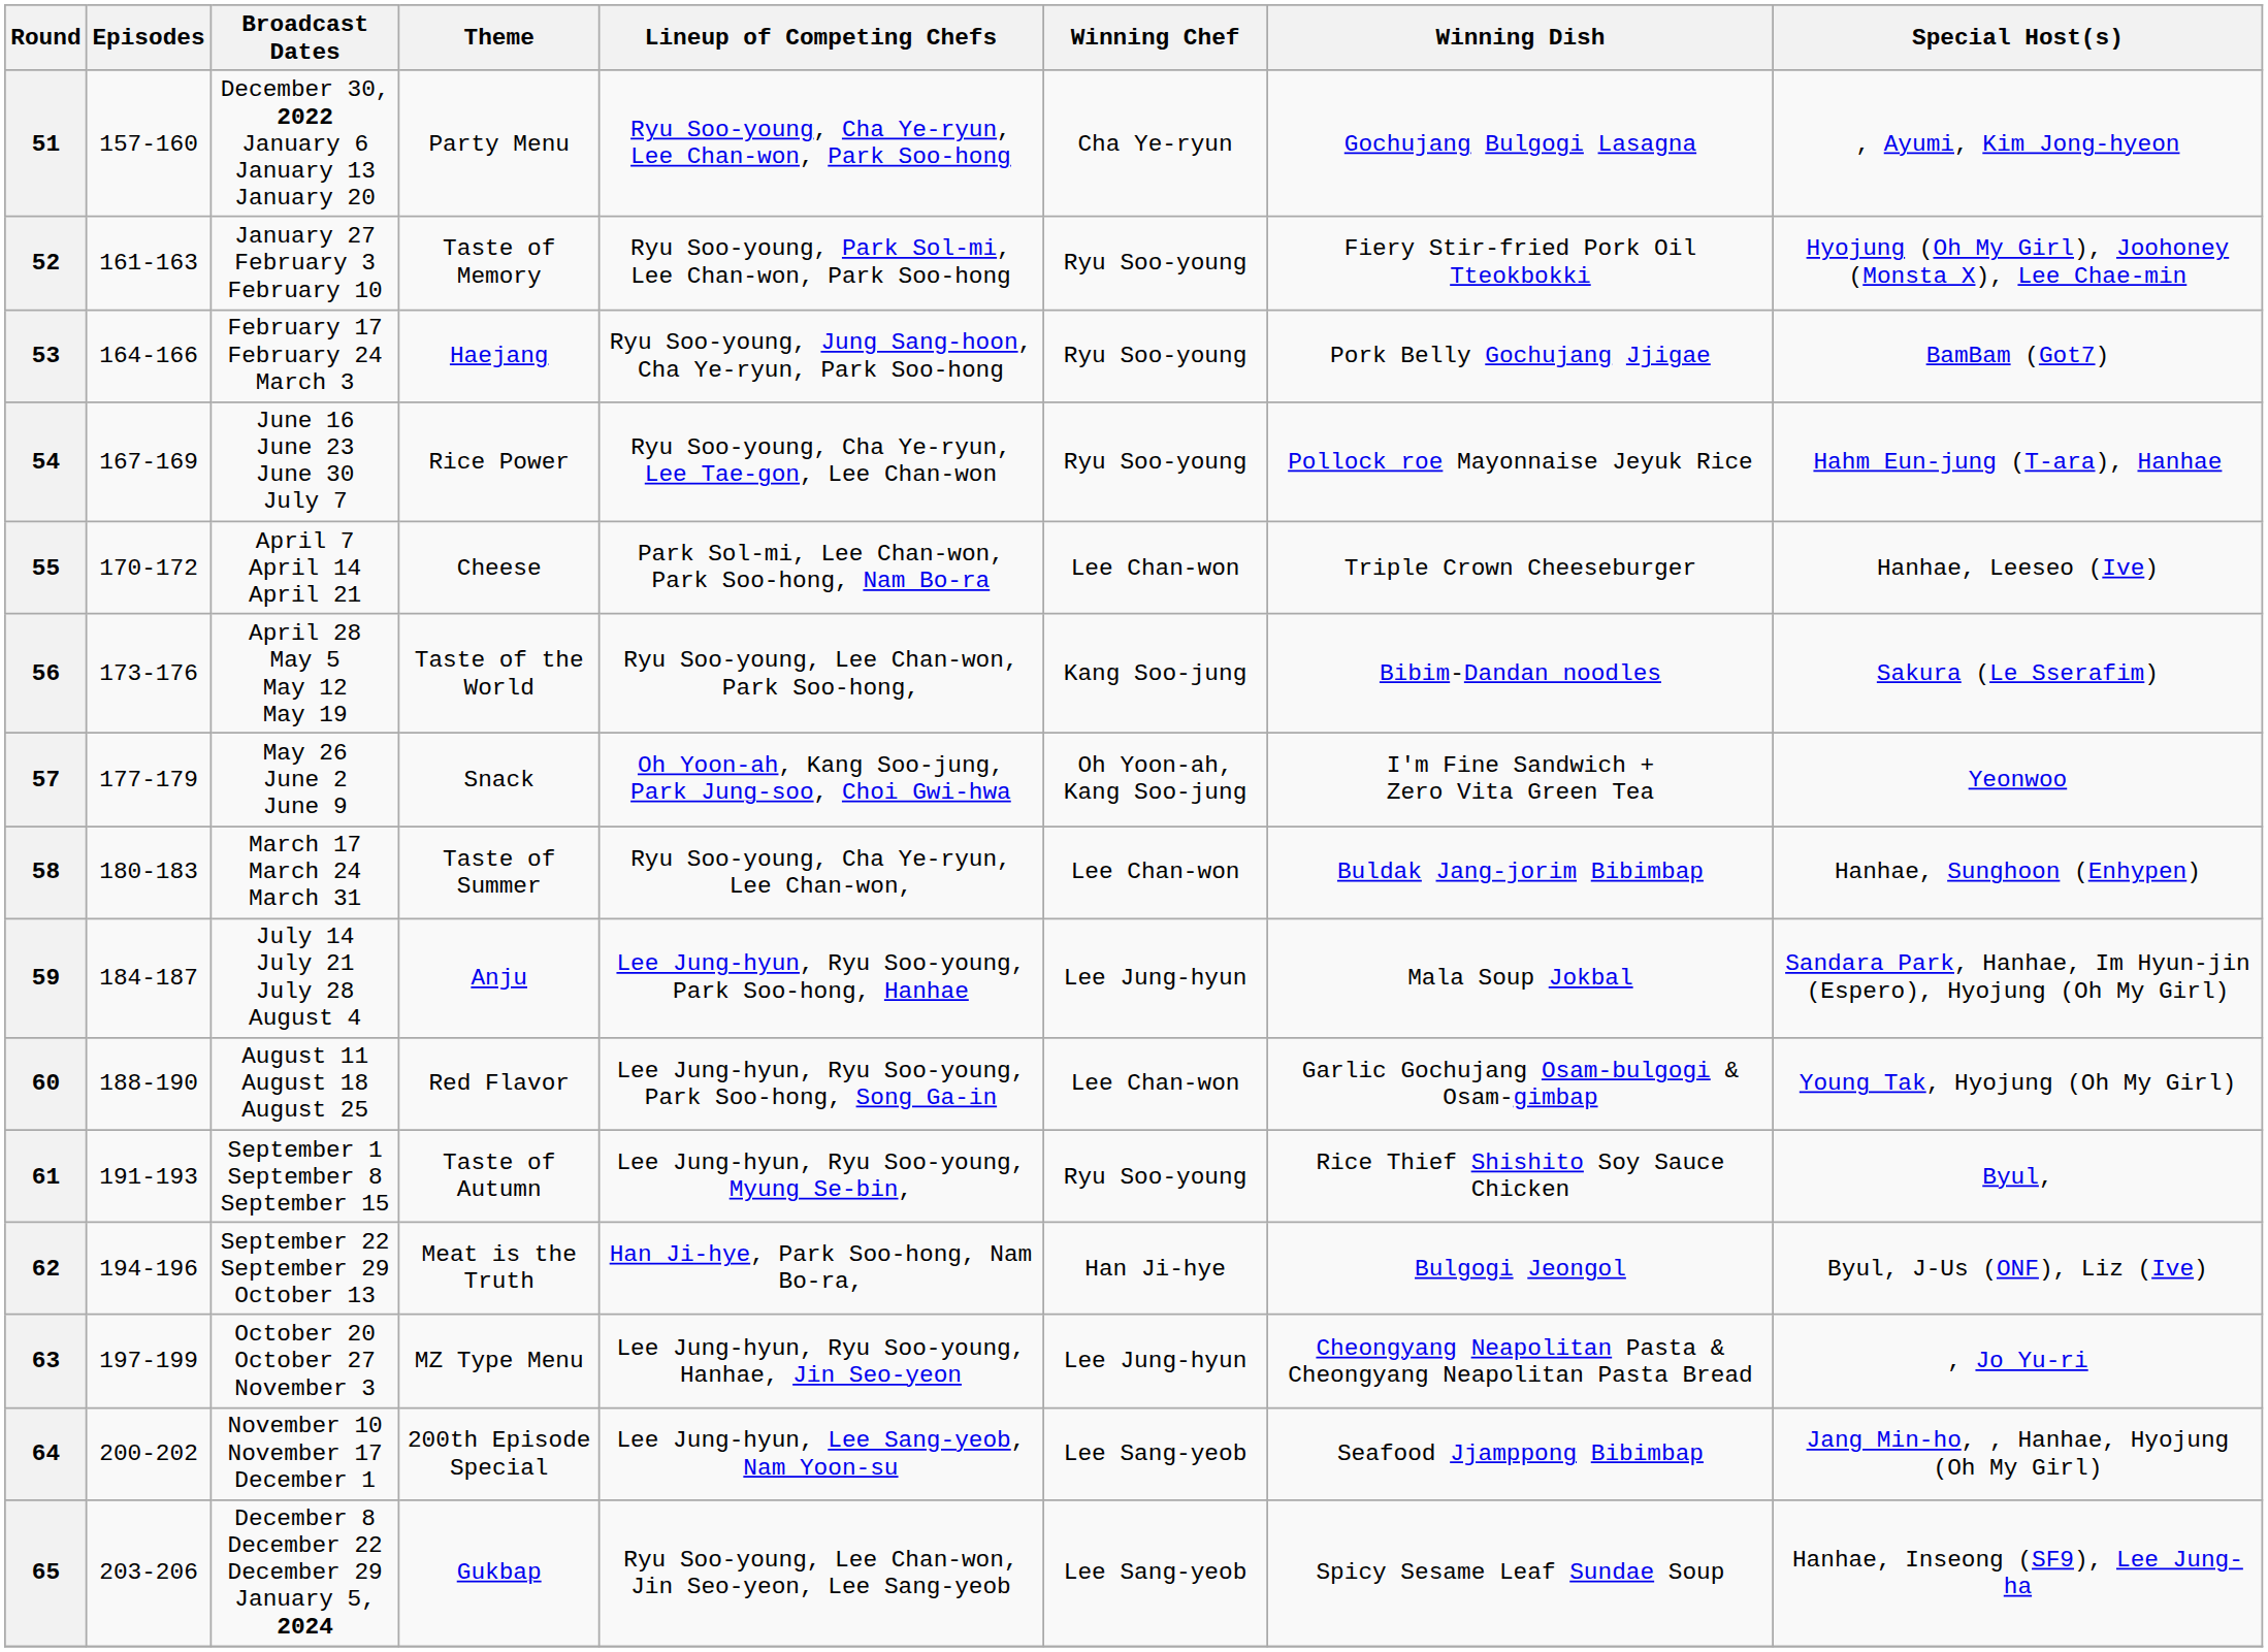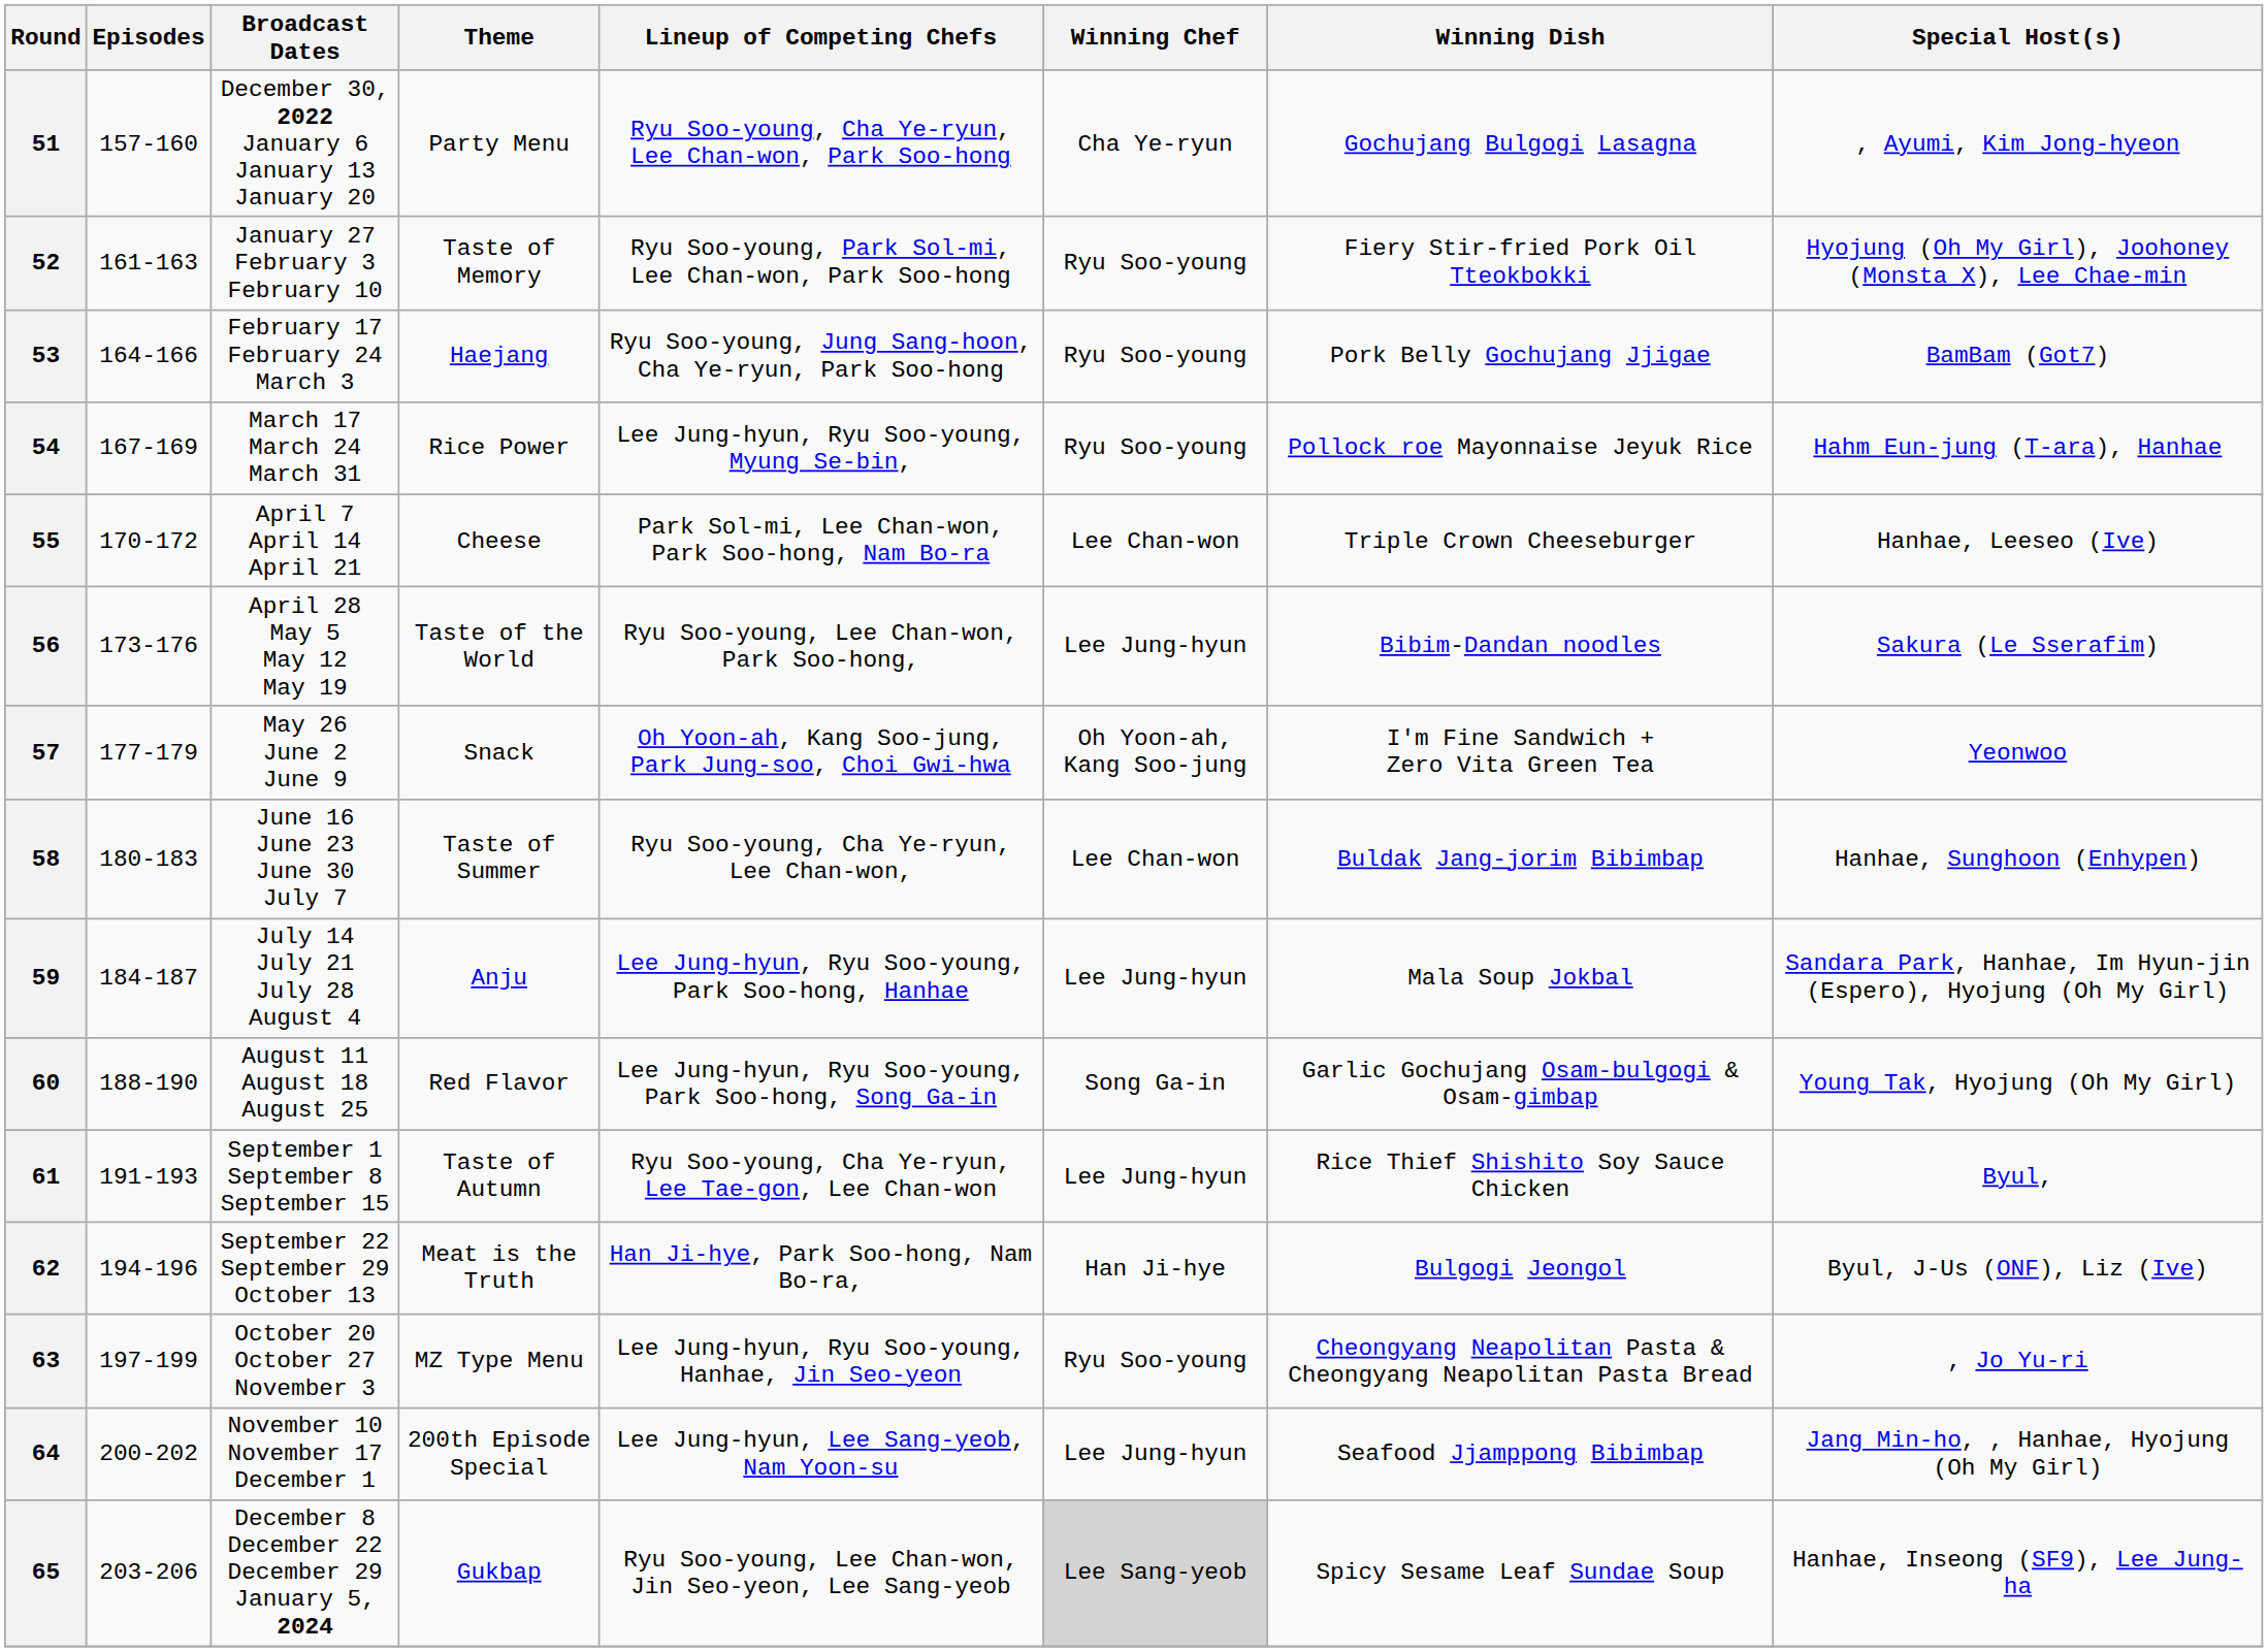54 | Broadcast Dates: June 16 June 23 June 30 July 7 -> March 17 March 24 March 31
54 | Lineup of Competing Chefs: Ryu Soo-young, Cha Ye-ryun, Lee Tae-gon, Lee Chan-won -> Lee Jung-hyun, Ryu Soo-young, Myung Se-bin,
56 | Winning Chef: Kang Soo-jung -> Lee Jung-hyun
58 | Broadcast Dates: March 17 March 24 March 31 -> June 16 June 23 June 30 July 7
60 | Winning Chef: Lee Chan-won -> Song Ga-in
61 | Lineup of Competing Chefs: Lee Jung-hyun, Ryu Soo-young, Myung Se-bin, -> Ryu Soo-young, Cha Ye-ryun, Lee Tae-gon, Lee Chan-won
61 | Winning Chef: Ryu Soo-young -> Lee Jung-hyun
63 | Winning Chef: Lee Jung-hyun -> Ryu Soo-young
64 | Winning Chef: Lee Sang-yeob -> Lee Jung-hyun
65 | Winning Chef: no background -> lightgrey background
